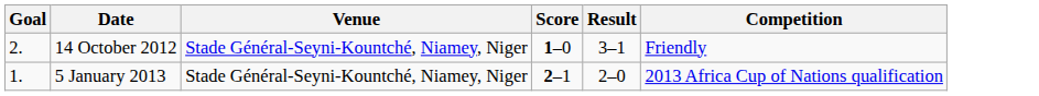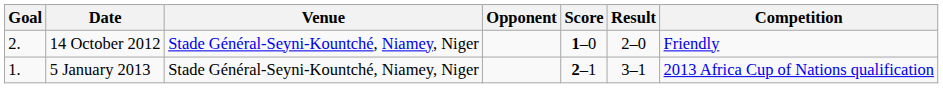+ column: Opponent
14 October 2012 | Result: 3–1 -> 2–0
5 January 2013 | Result: 2–0 -> 3–1
